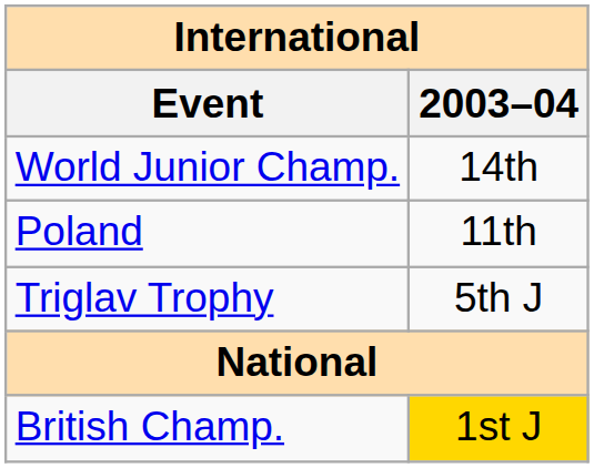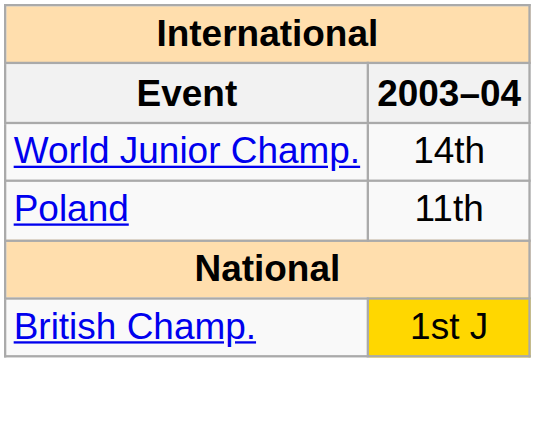- row: Triglav Trophy | 5th J
